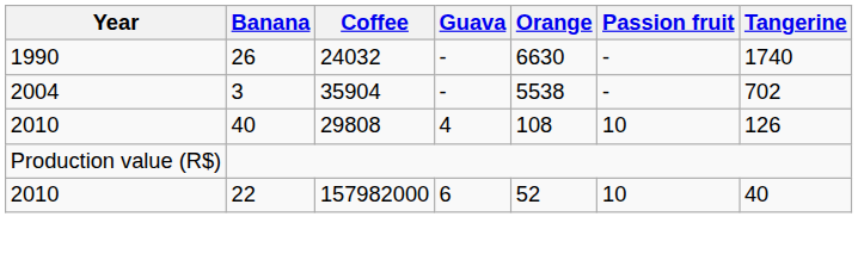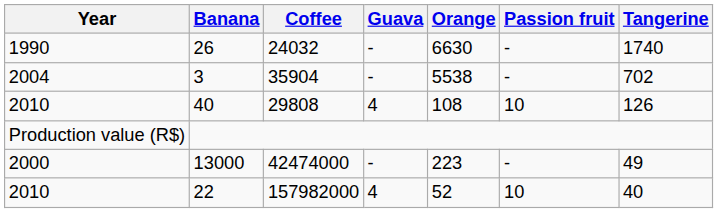+ row: 2000 | 13000 | 42474000 | - | 223 | - | 49
22 | Guava: 6 -> 4
